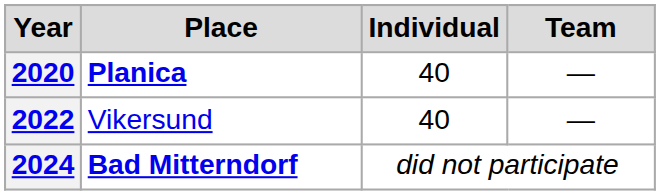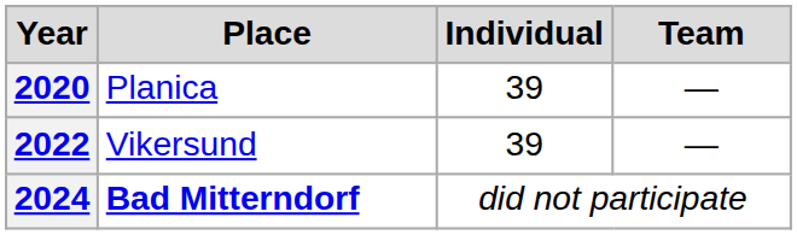2020 | Place: bold -> normal
2020 | Individual: 40 -> 39
2022 | Individual: 40 -> 39
